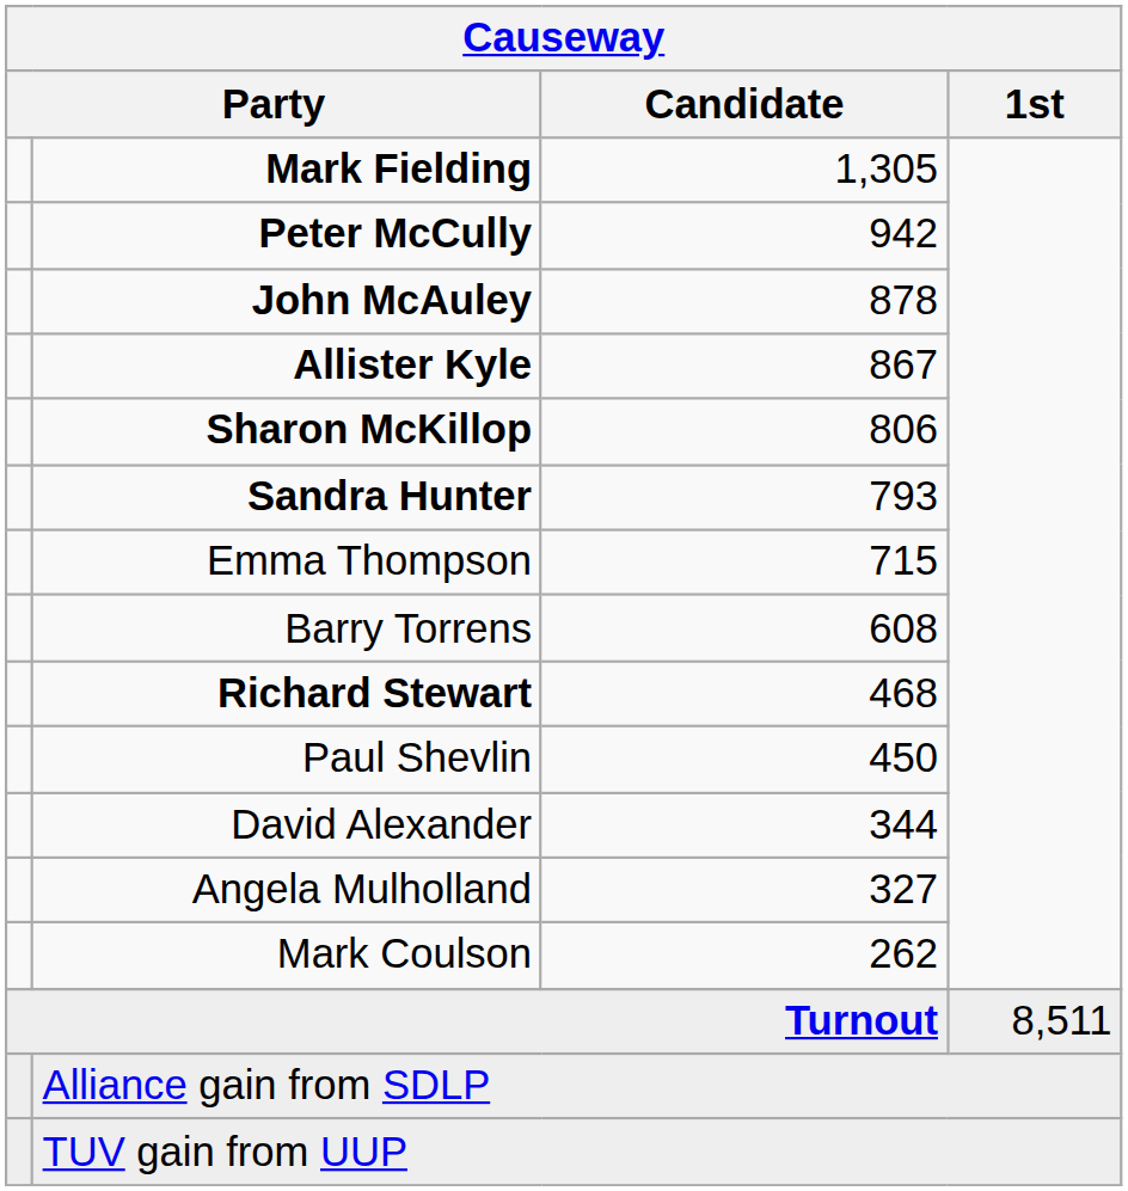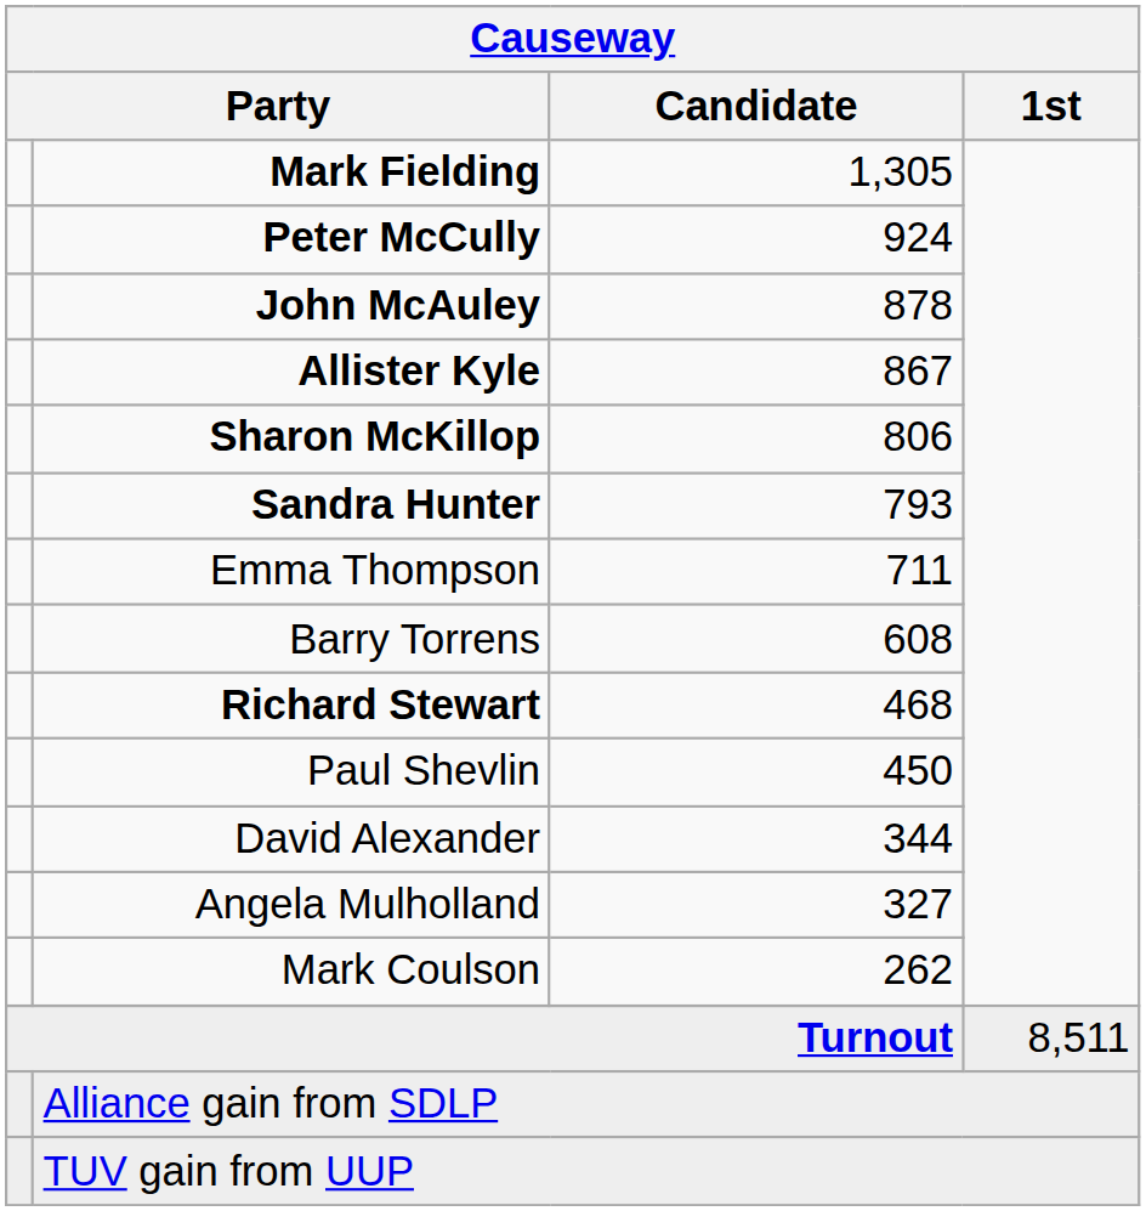Peter McCully | Causeway / Candidate: 942 -> 924
Emma Thompson | Causeway / Candidate: 715 -> 711
